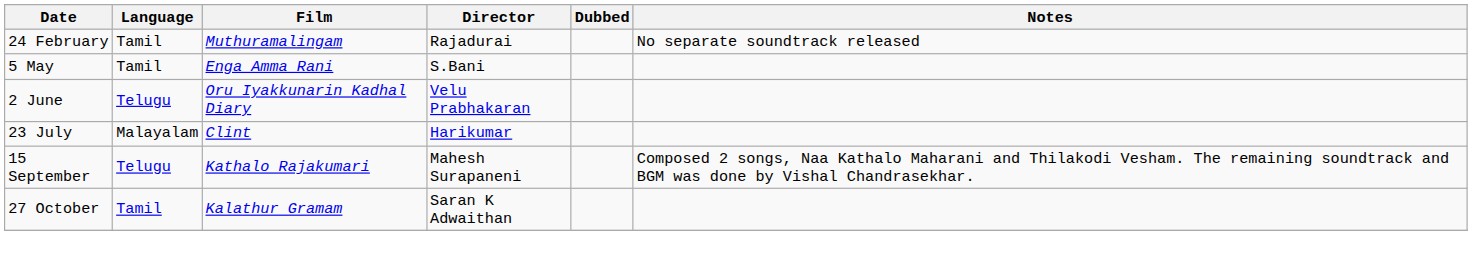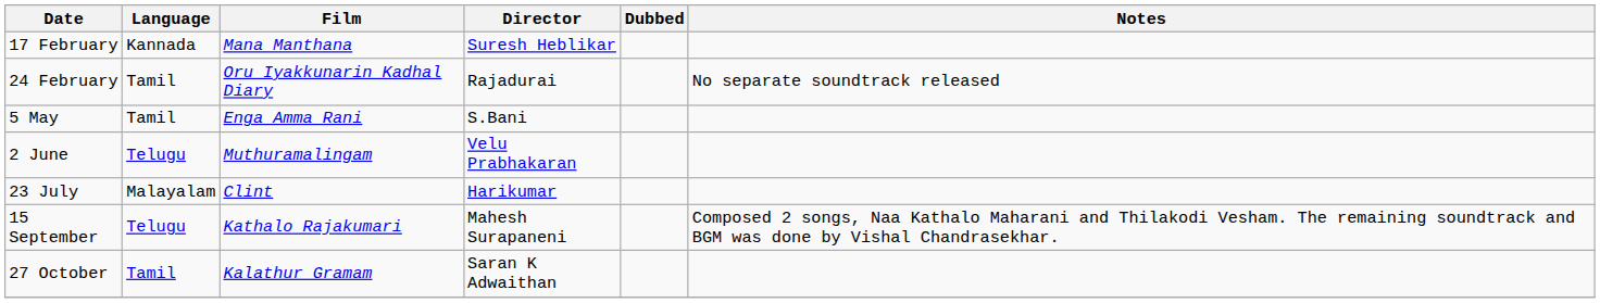+ row: 17 February | Kannada | Mana Manthana | Suresh Heblikar
24 February | Film: Muthuramalingam -> Oru Iyakkunarin Kadhal Diary
2 June | Film: Oru Iyakkunarin Kadhal Diary -> Muthuramalingam
